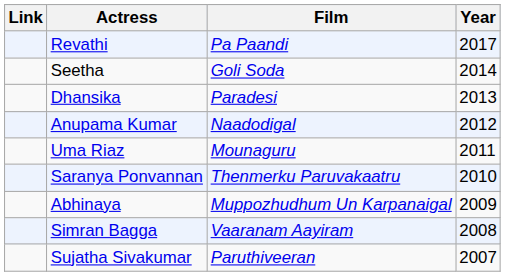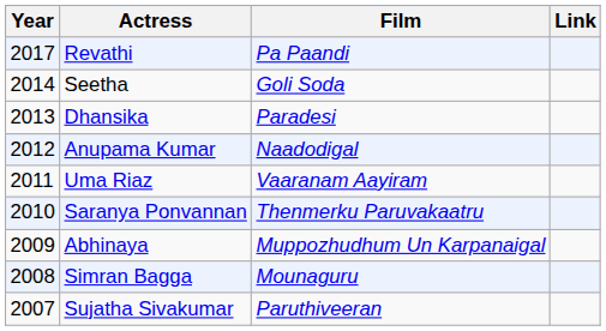columns swapped: Year <-> Link
Uma Riaz | Film: Mounaguru -> Vaaranam Aayiram
Simran Bagga | Film: Vaaranam Aayiram -> Mounaguru
